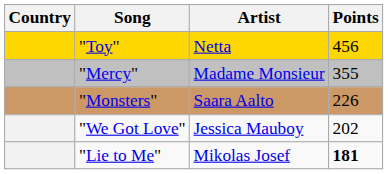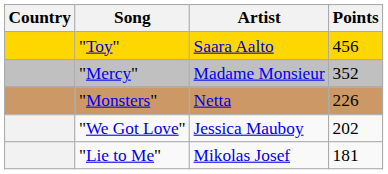"Toy" | Artist: Netta -> Saara Aalto
"Mercy" | Points: 355 -> 352
"Monsters" | Artist: Saara Aalto -> Netta
"Lie to Me" | Points: bold -> normal
